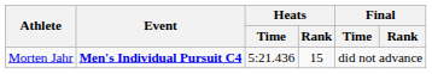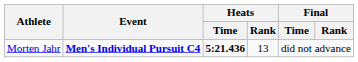Morten Jahr | Heats / Time: normal -> bold
Morten Jahr | Heats / Rank: 15 -> 13
